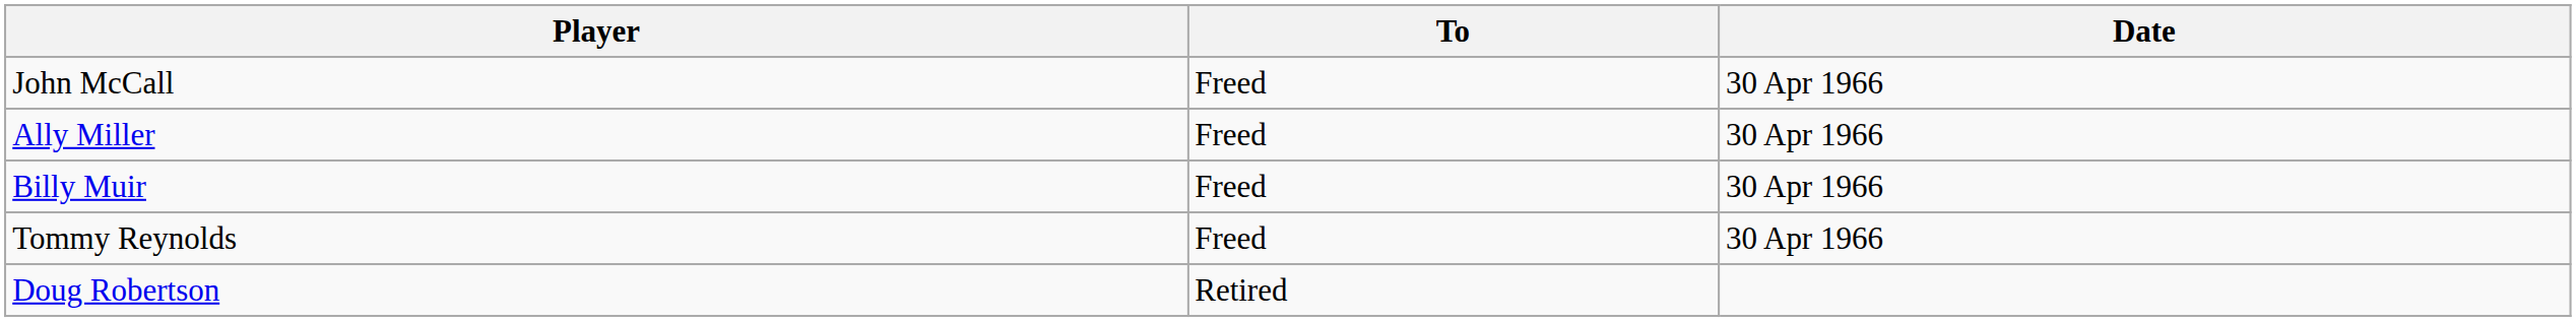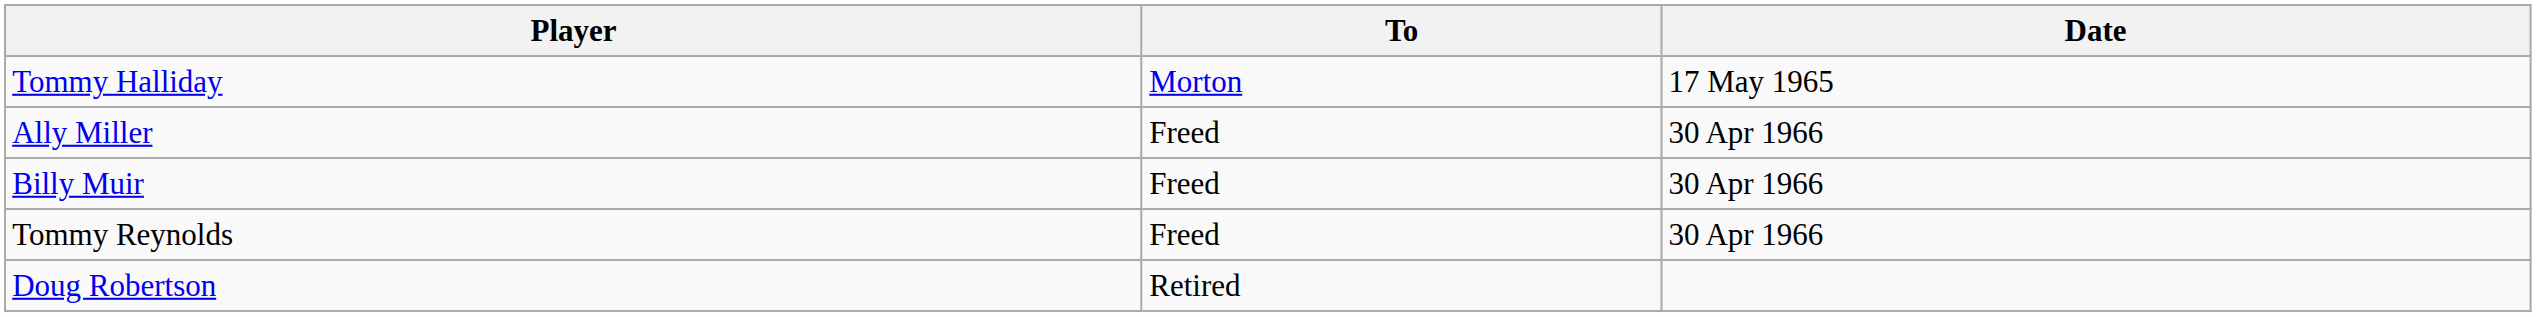+ row: Tommy Halliday | Morton | 17 May 1965
- row: John McCall | Freed | 30 Apr 1966
